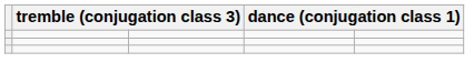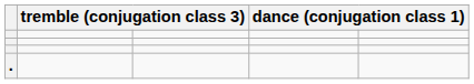+ row: .
